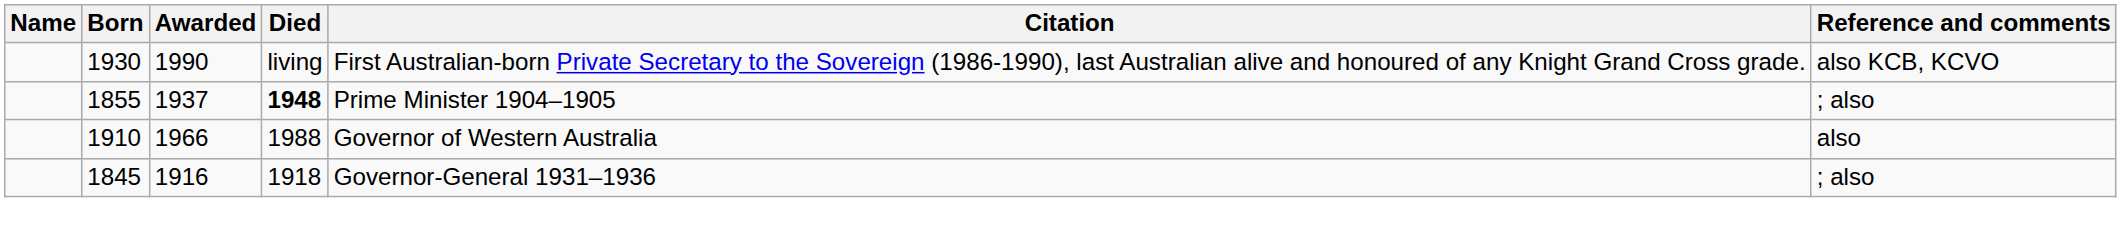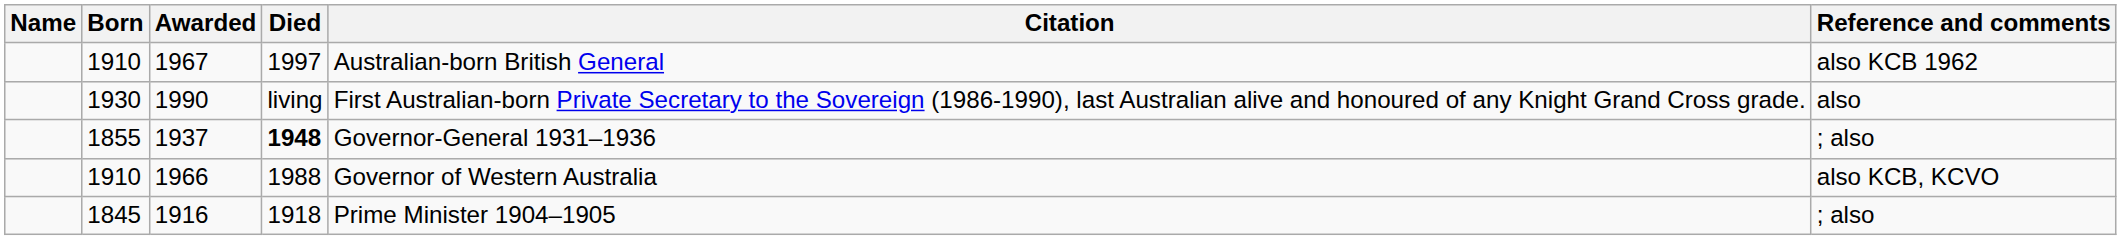+ row: 1910 | 1967 | 1997 | Australian-born British General | also KCB 1962
1990 | Reference and comments: also KCB, KCVO -> also
1937 | Citation: Prime Minister 1904–1905 -> Governor-General 1931–1936
1966 | Reference and comments: also -> also KCB, KCVO
1916 | Citation: Governor-General 1931–1936 -> Prime Minister 1904–1905
